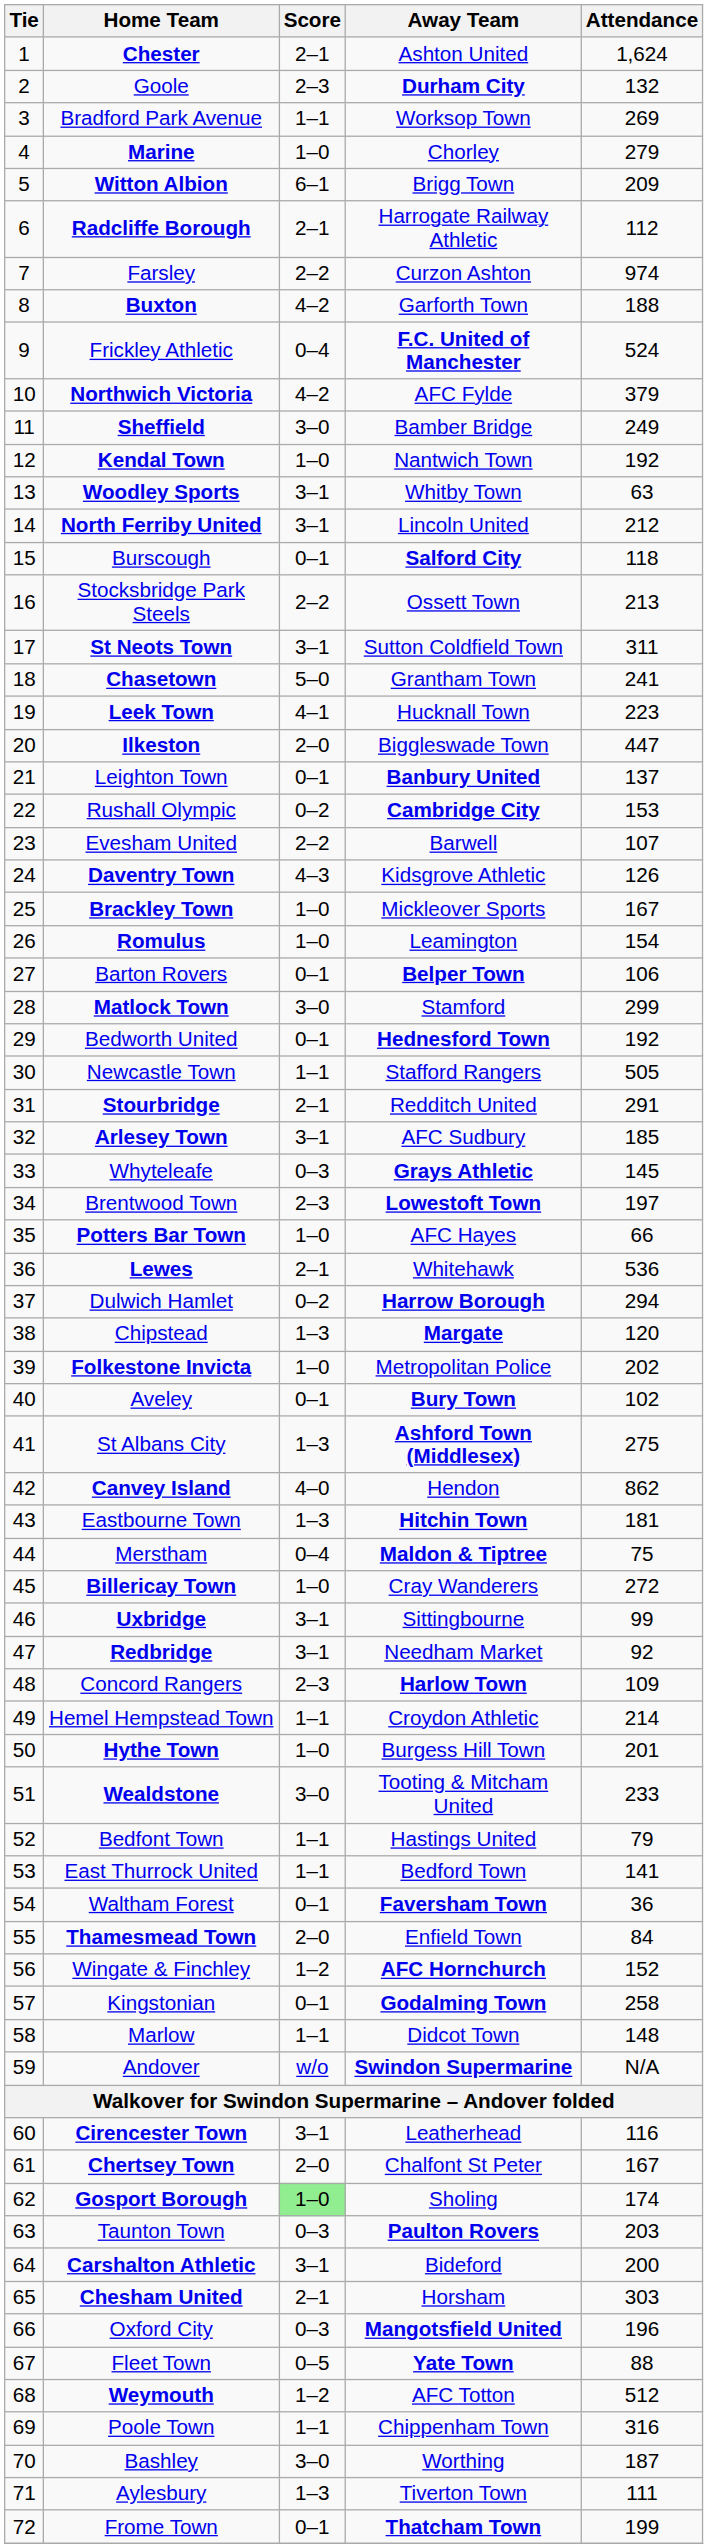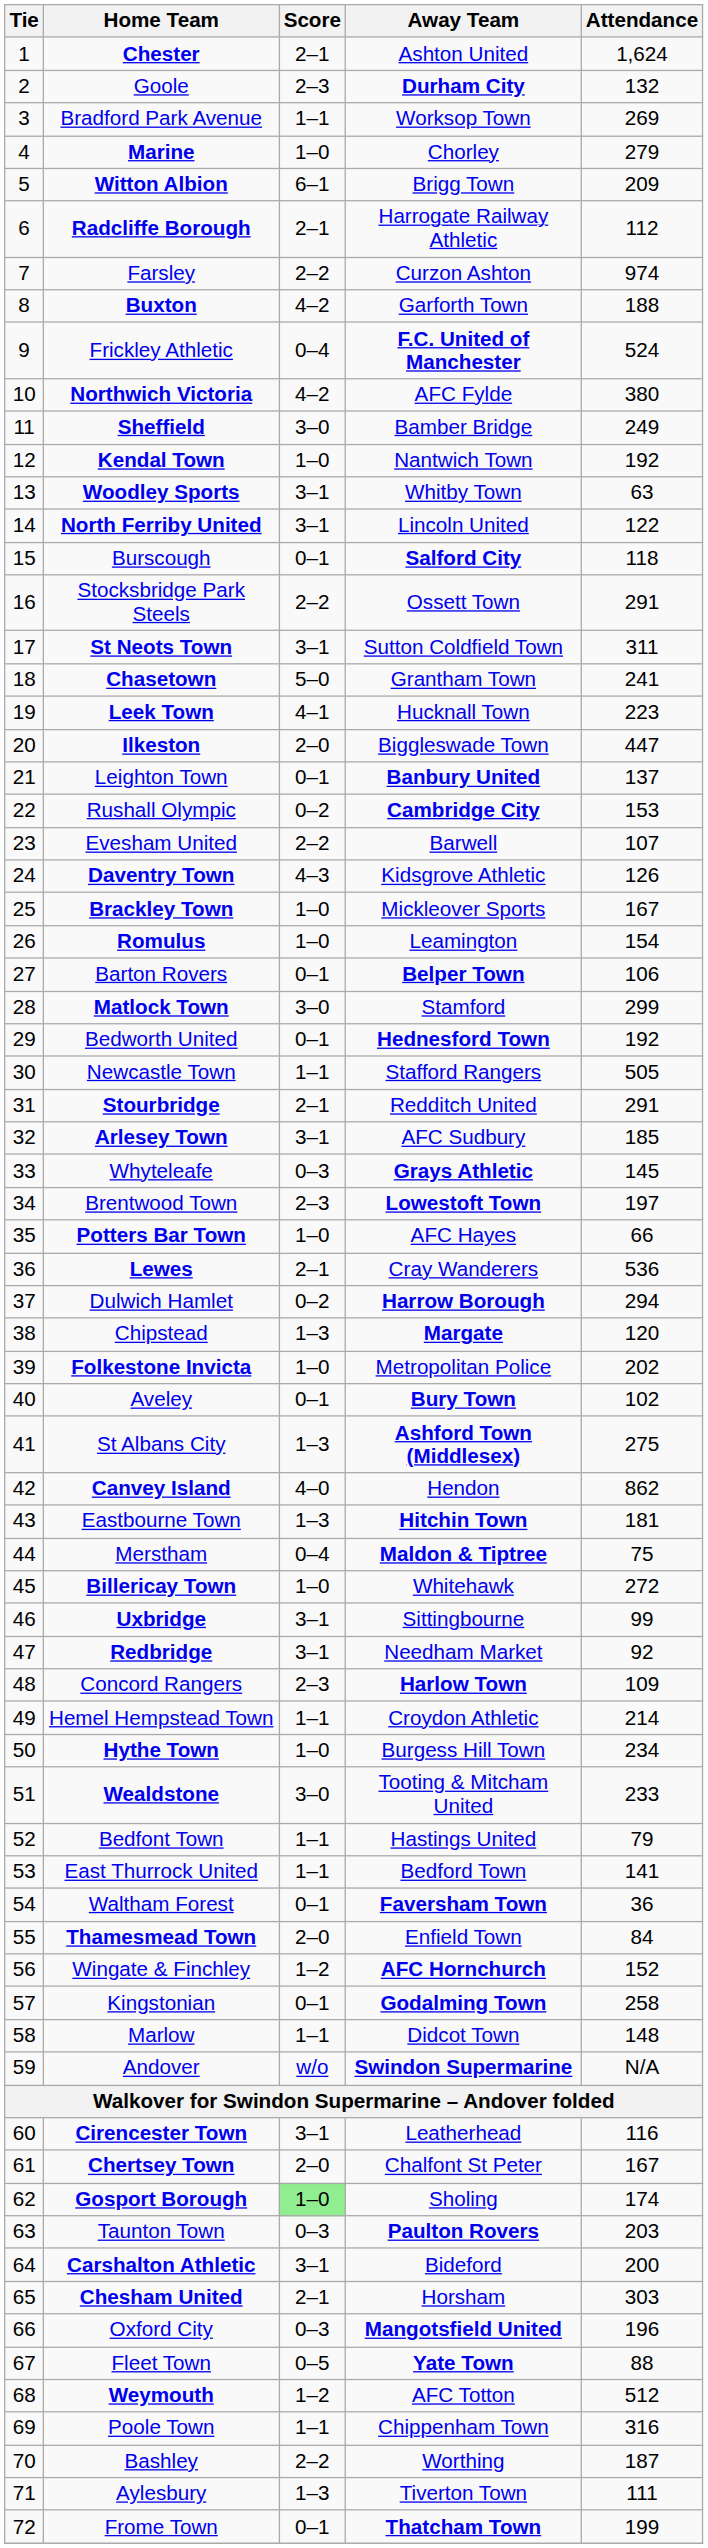Northwich Victoria | Attendance: 379 -> 380
North Ferriby United | Attendance: 212 -> 122
Stocksbridge Park Steels | Attendance: 213 -> 291
Lewes | Away Team: Whitehawk -> Cray Wanderers
Billericay Town | Away Team: Cray Wanderers -> Whitehawk
Hythe Town | Attendance: 201 -> 234
Bashley | Score: 3–0 -> 2–2
